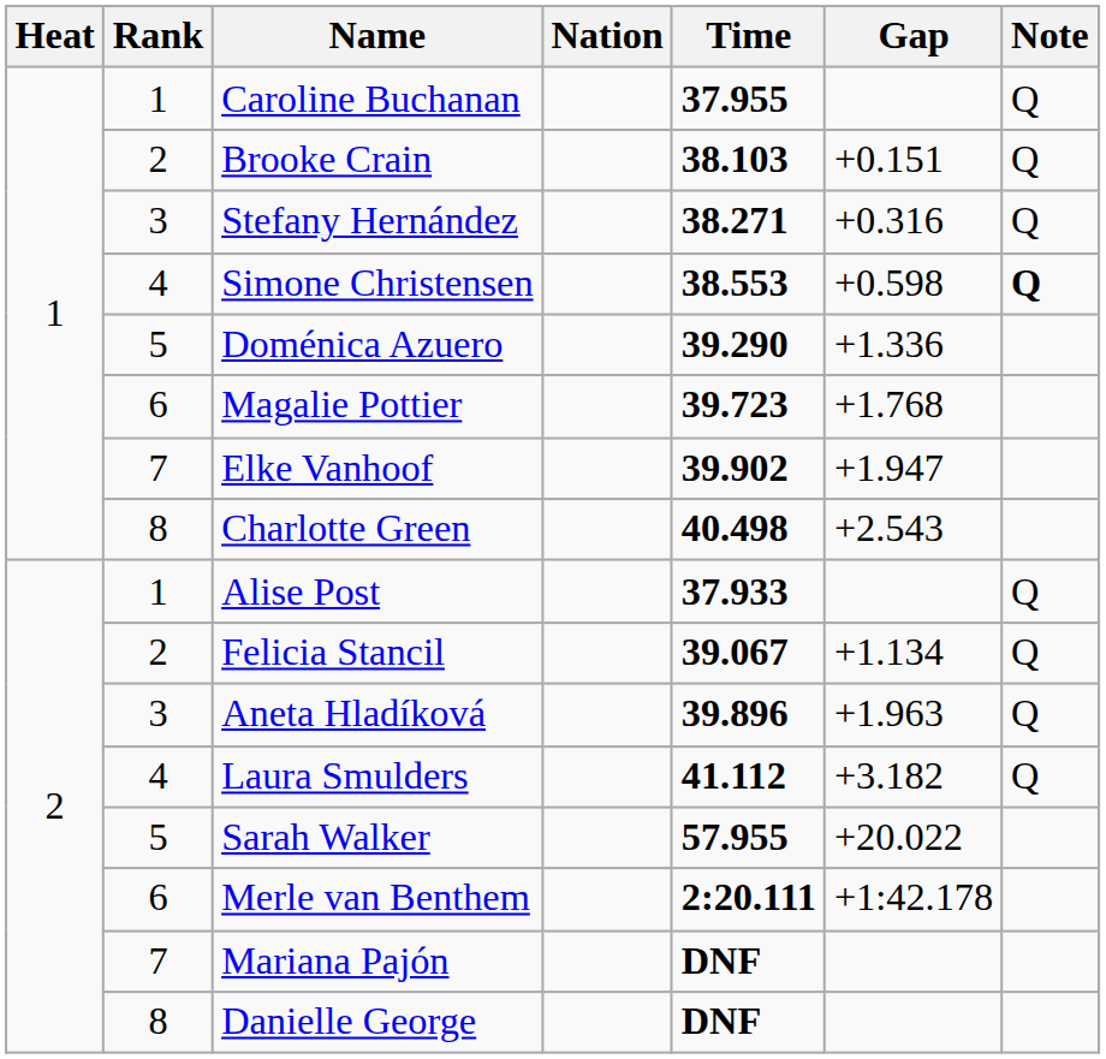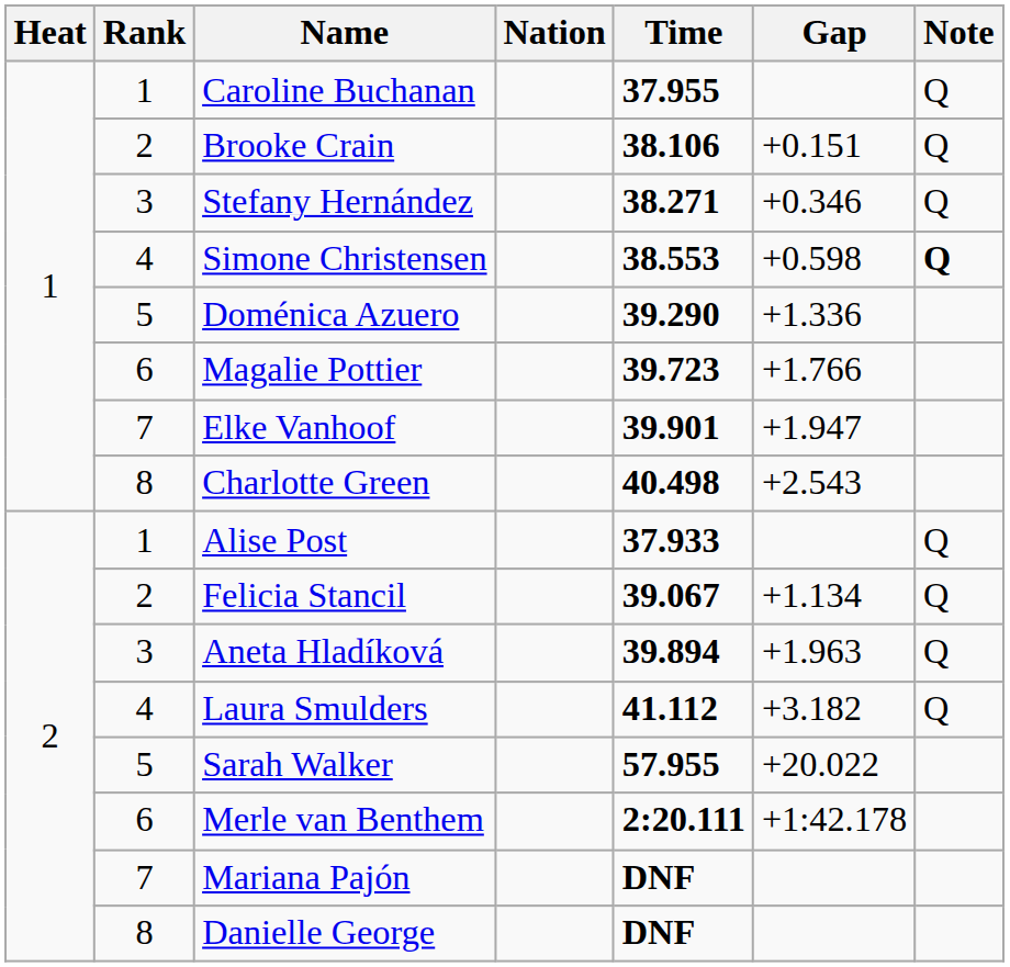Brooke Crain | Time: 38.103 -> 38.106
Stefany Hernández | Gap: +0.316 -> +0.346
Magalie Pottier | Gap: +1.768 -> +1.766
Elke Vanhoof | Time: 39.902 -> 39.901
Aneta Hladíková | Time: 39.896 -> 39.894
